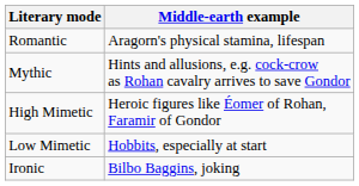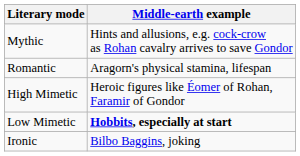rows swapped: Mythic <-> Romantic
Low Mimetic | Middle-earth example: normal -> bold
